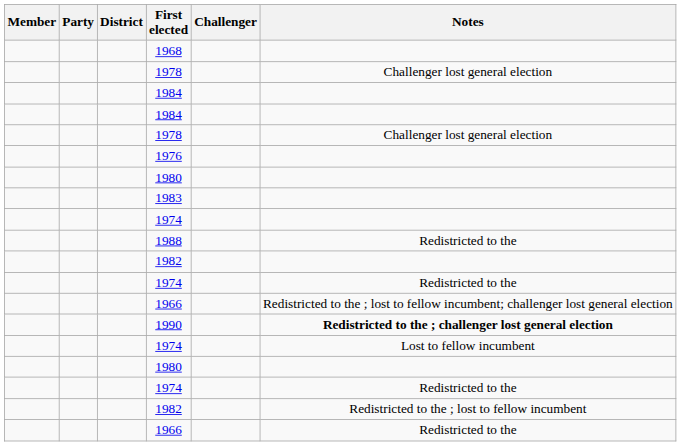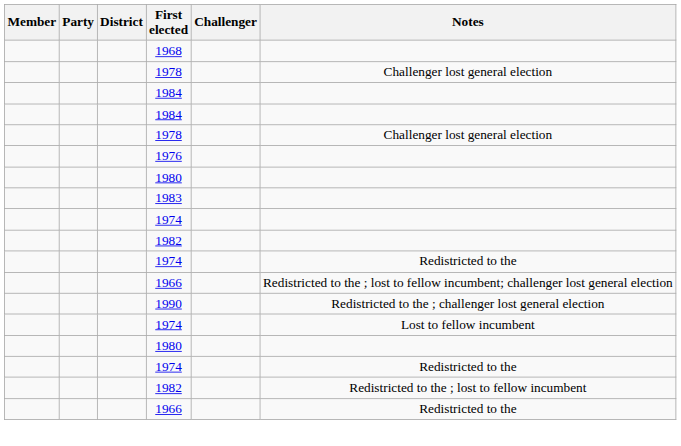- row: 1988 | Redistricted to the
1990 | Notes: bold -> normal
